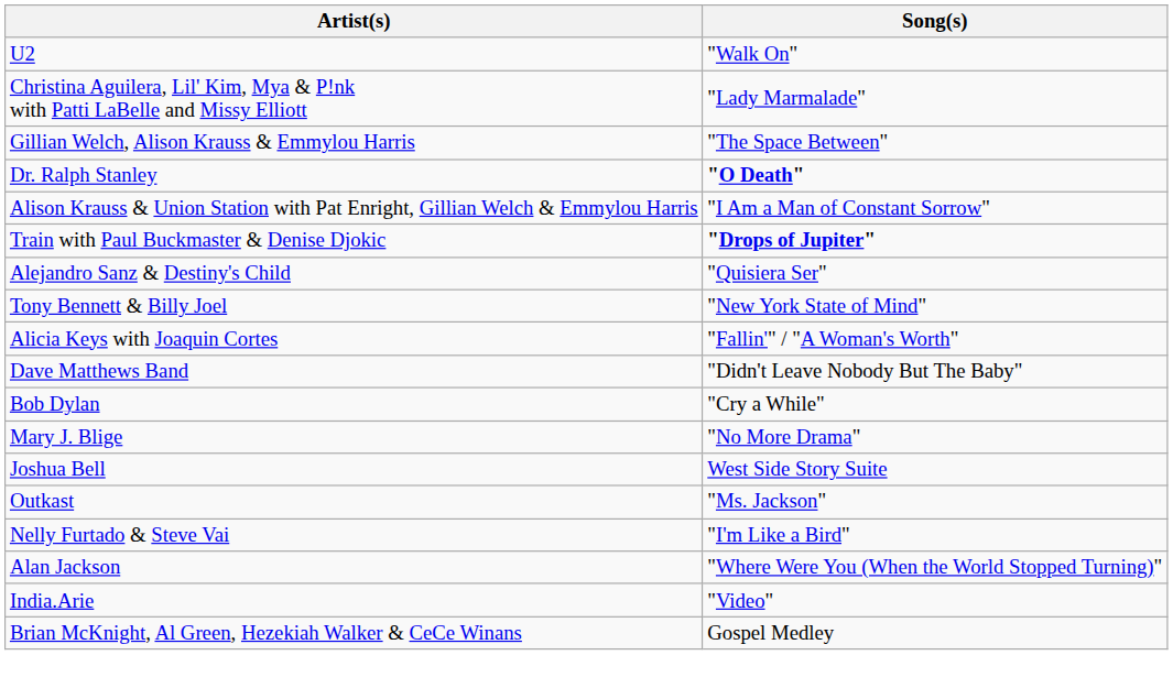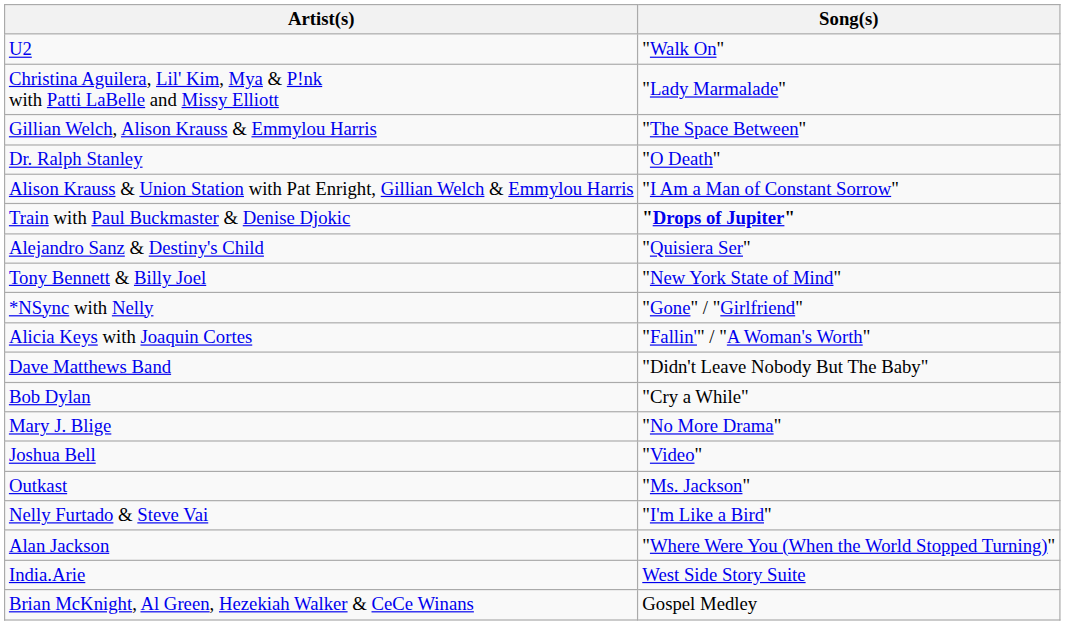Dr. Ralph Stanley | Song(s): bold -> normal
+ row: *NSync with Nelly | "Gone" / "Girlfriend"
Joshua Bell | Song(s): West Side Story Suite -> "Video"
India.Arie | Song(s): "Video" -> West Side Story Suite
